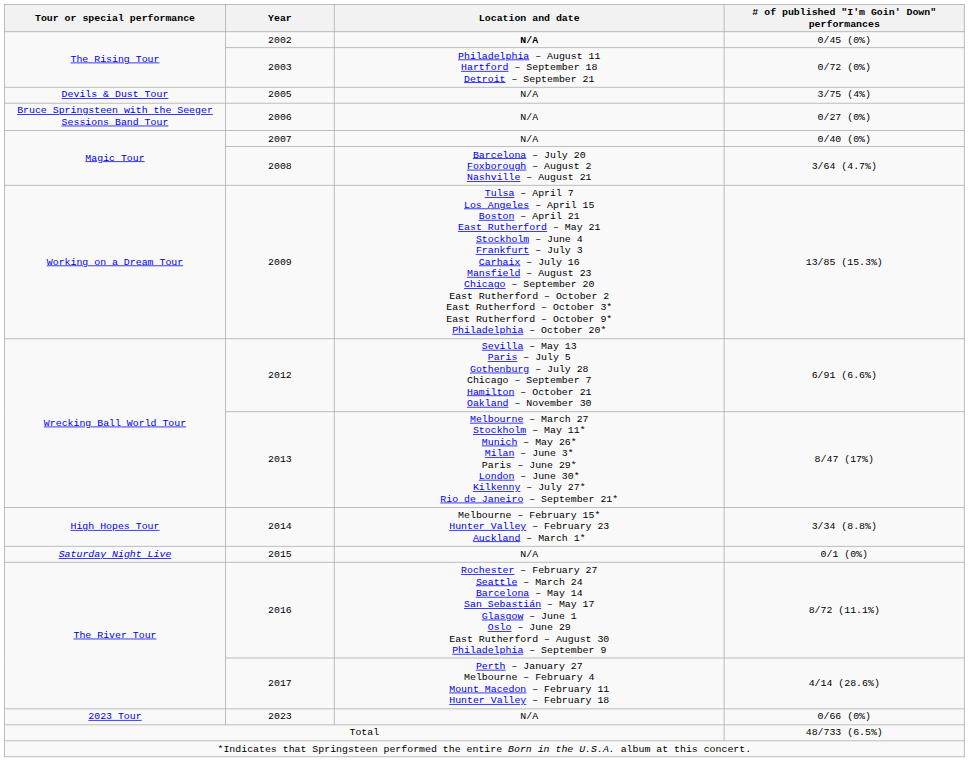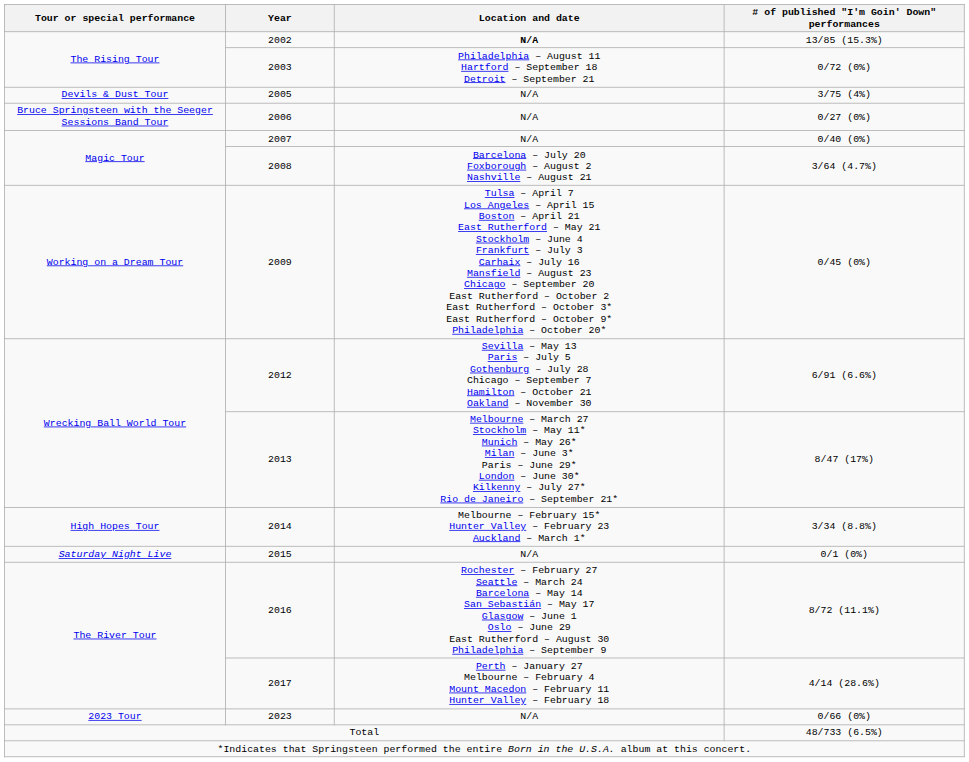2002 | # of published "I'm Goin' Down" performances: 0/45 (0%) -> 13/85 (15.3%)
2009 | # of published "I'm Goin' Down" performances: 13/85 (15.3%) -> 0/45 (0%)
